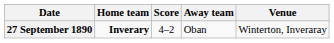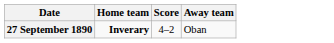- column: Venue | Winterton, Inveraray
